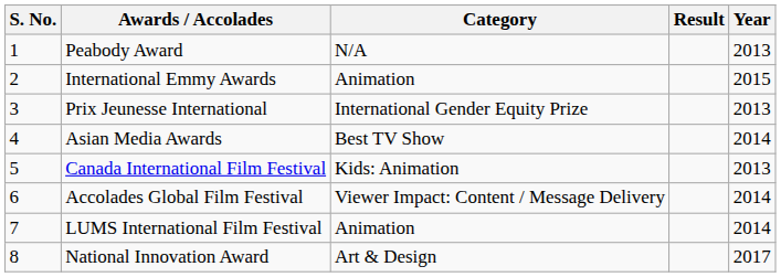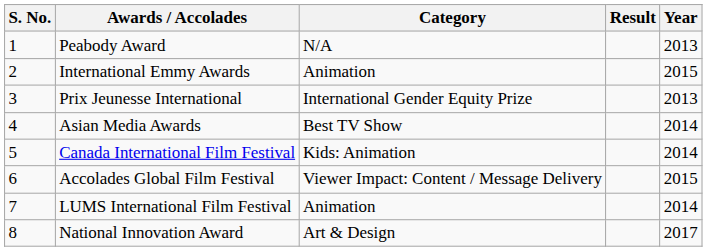Canada International Film Festival | Year: 2013 -> 2014
Accolades Global Film Festival | Year: 2014 -> 2015
